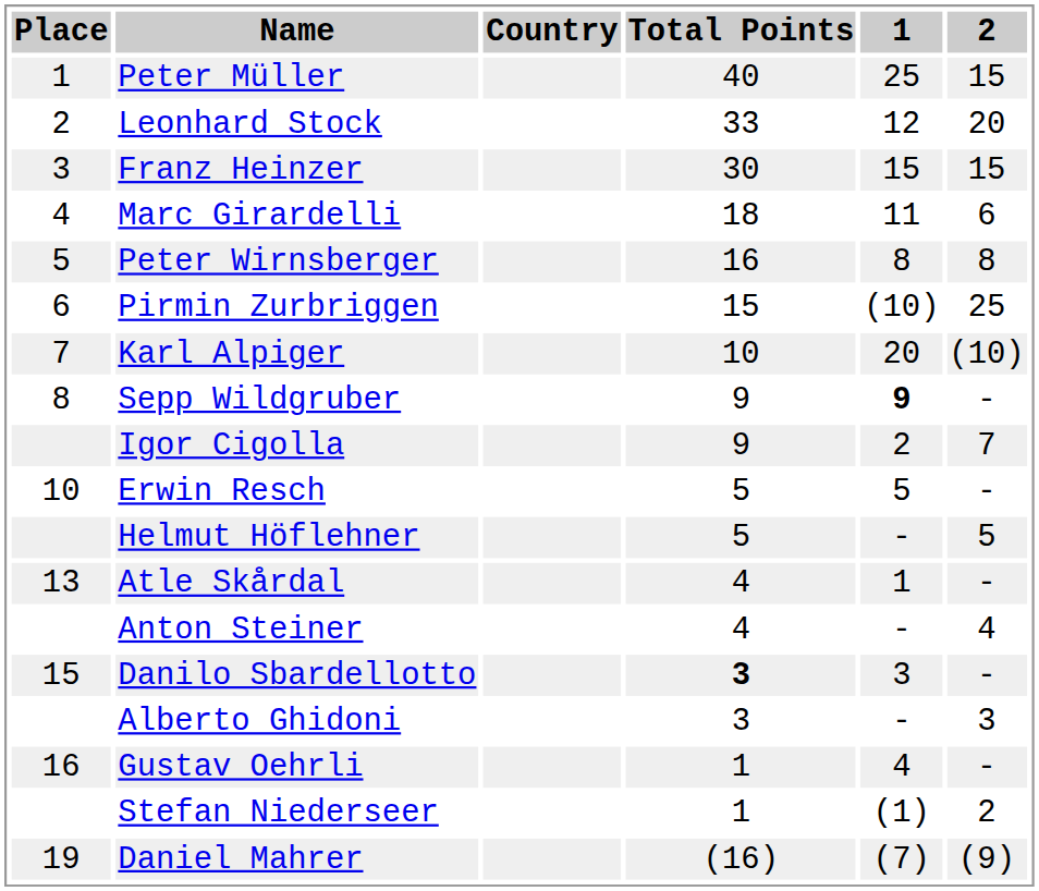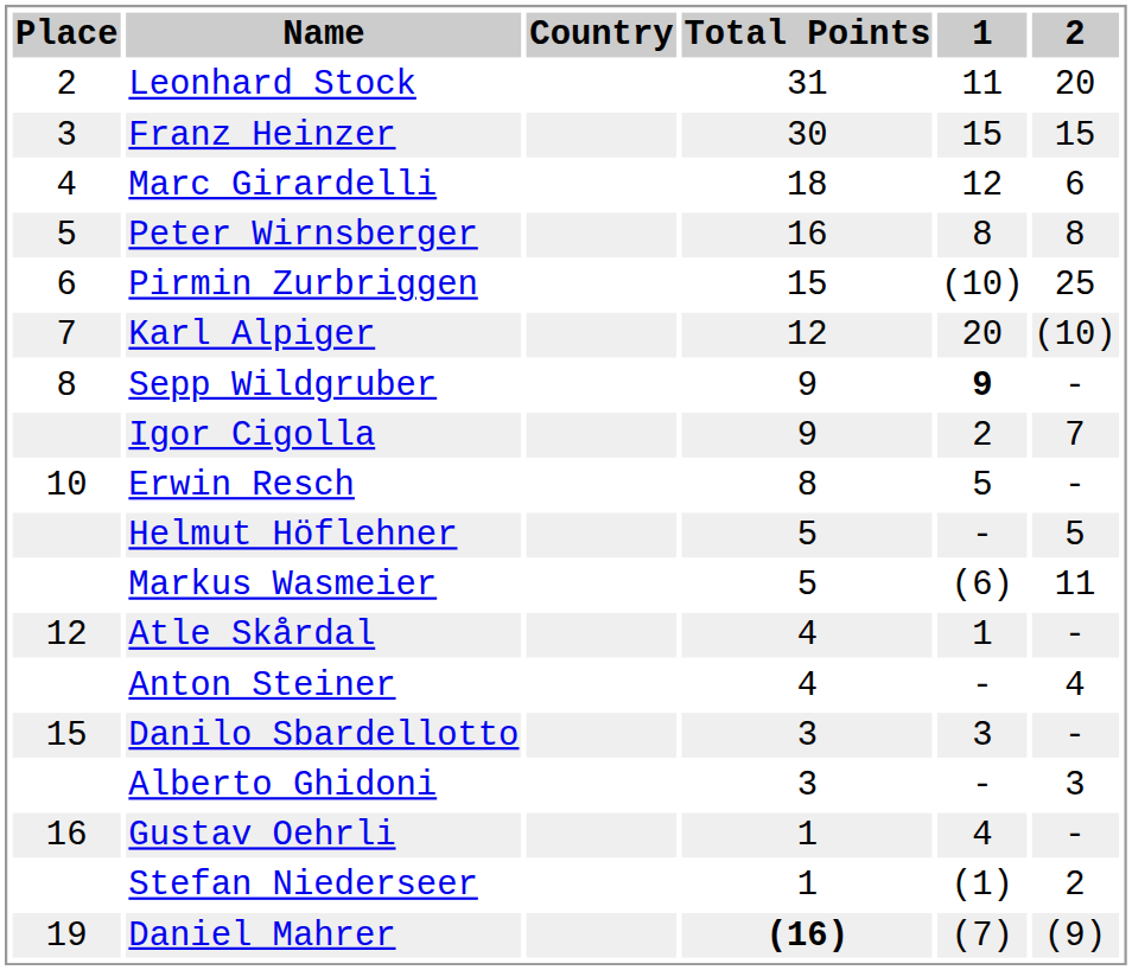- row: 1 | Peter Müller | 40 | 25 | 15
Leonhard Stock | Total Points: 33 -> 31
Leonhard Stock | 1: 12 -> 11
Marc Girardelli | 1: 11 -> 12
Karl Alpiger | Total Points: 10 -> 12
Erwin Resch | Total Points: 5 -> 8
+ row: Markus Wasmeier | 5 | (6) | 11
Atle Skårdal | Place: 13 -> 12
Danilo Sbardellotto | Total Points: bold -> normal
Daniel Mahrer | Total Points: normal -> bold
